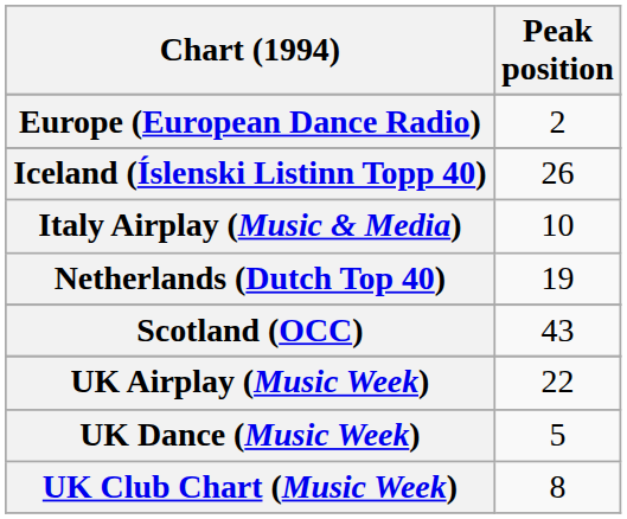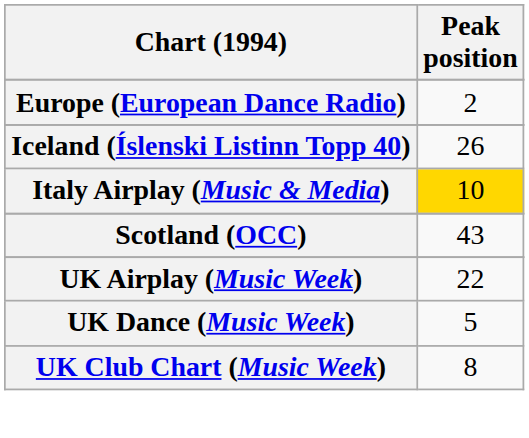Italy Airplay (Music & Media) | Peak position: no background -> gold background
- row: Netherlands (Dutch Top 40) | 19
